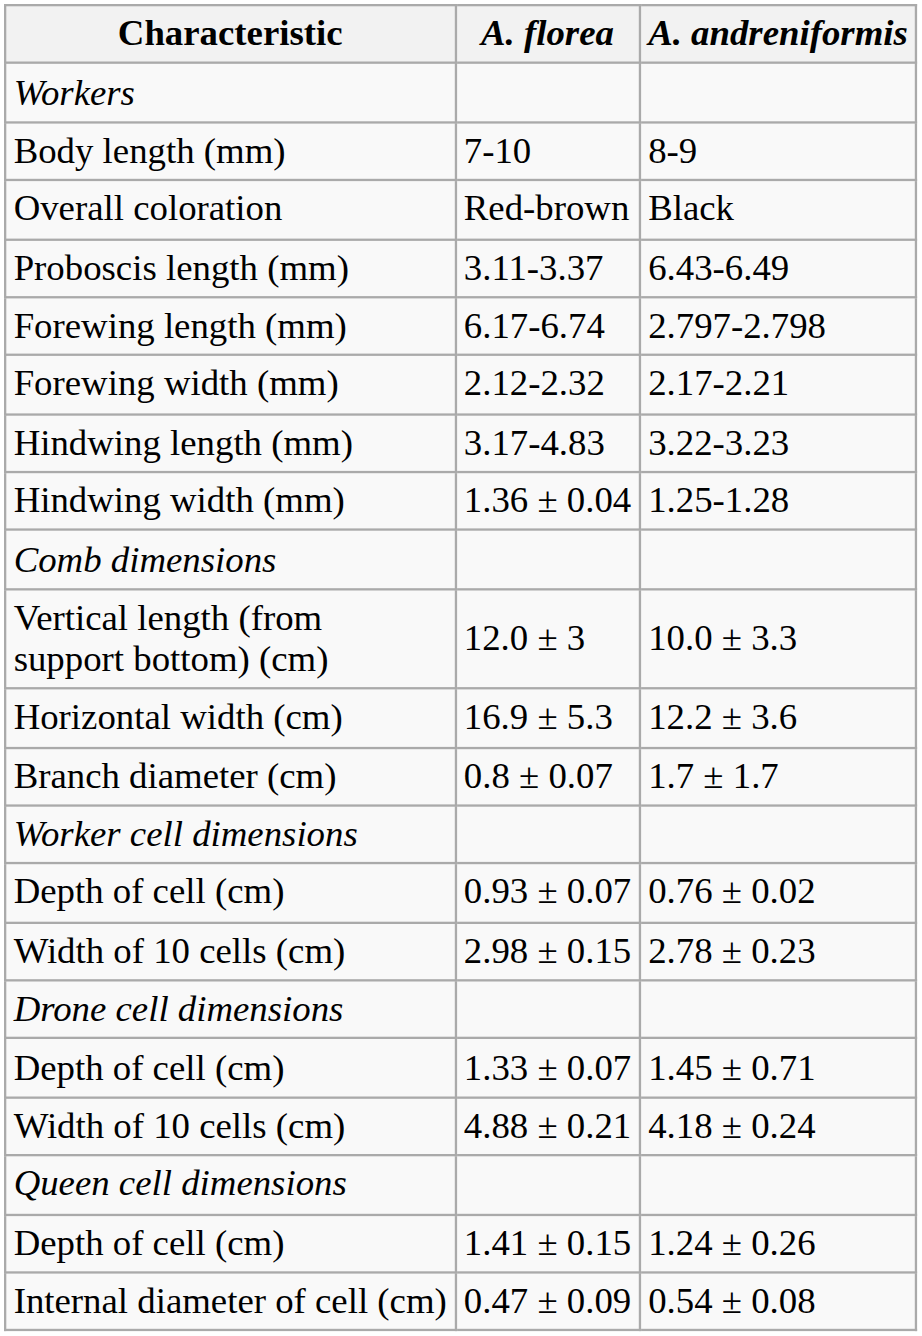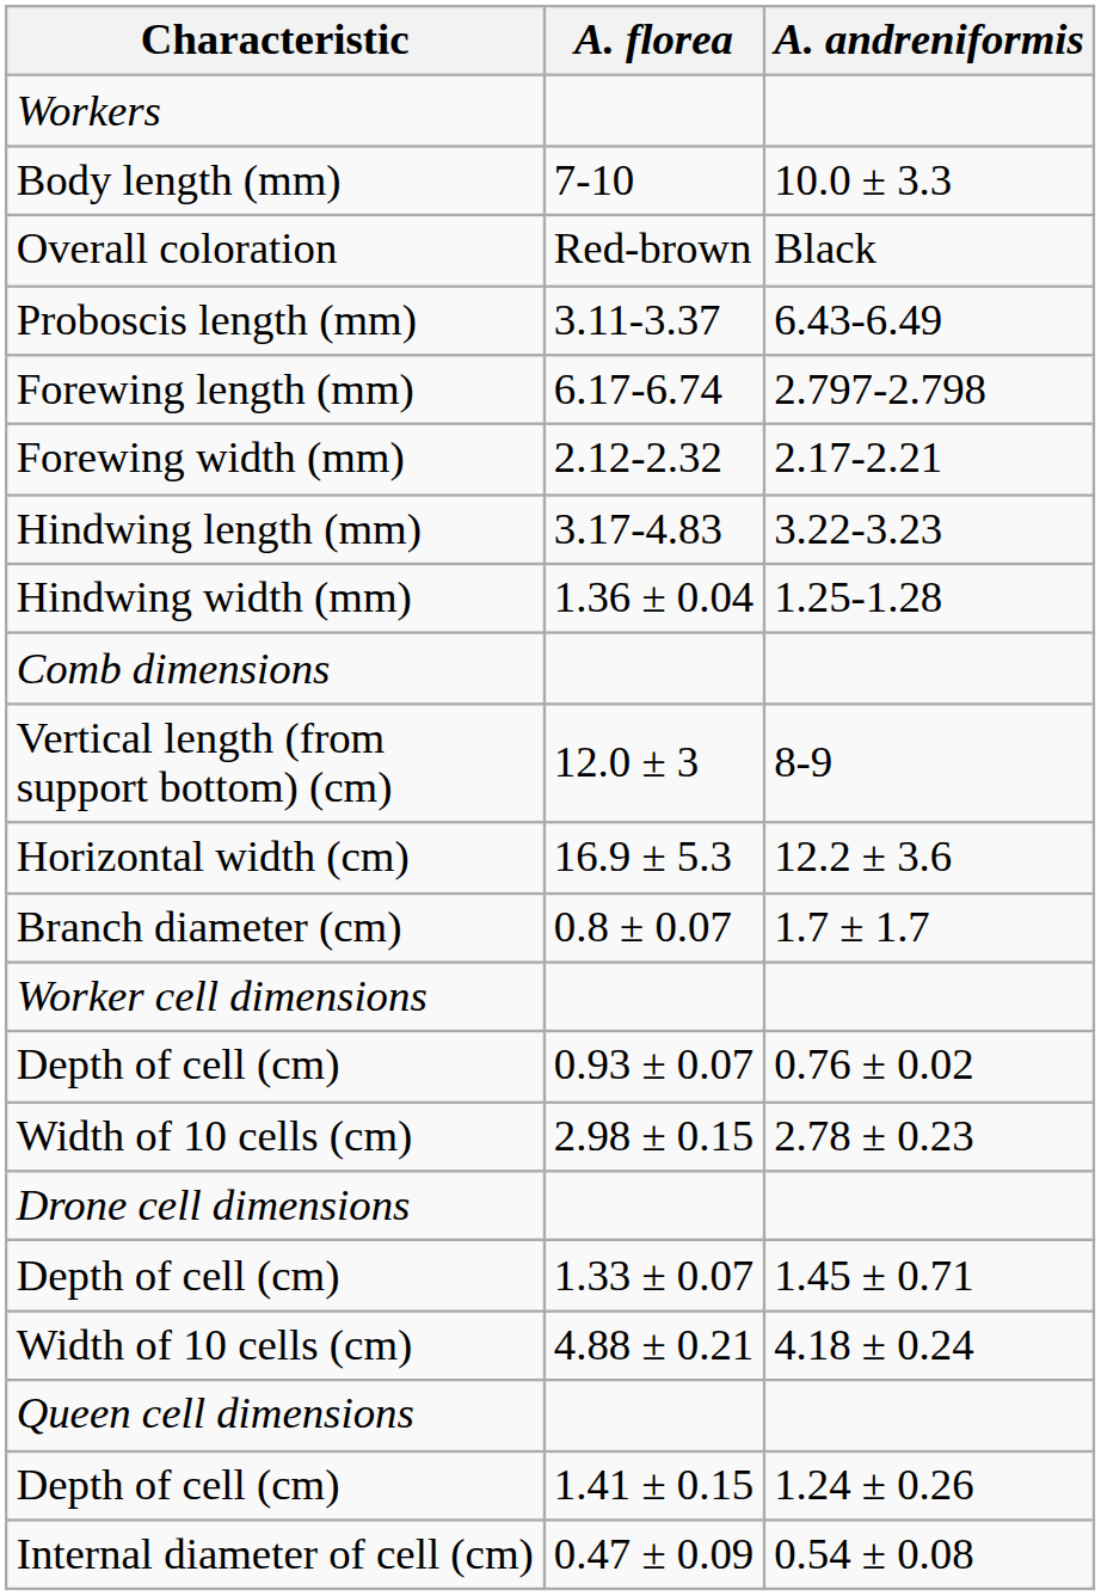Body length (mm) | A. andreniformis: 8-9 -> 10.0 ± 3.3
Vertical length (from support bottom) (cm) | A. andreniformis: 10.0 ± 3.3 -> 8-9
